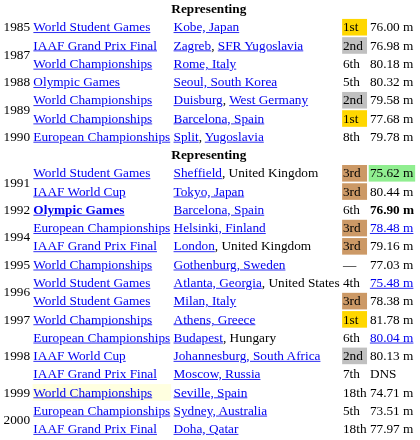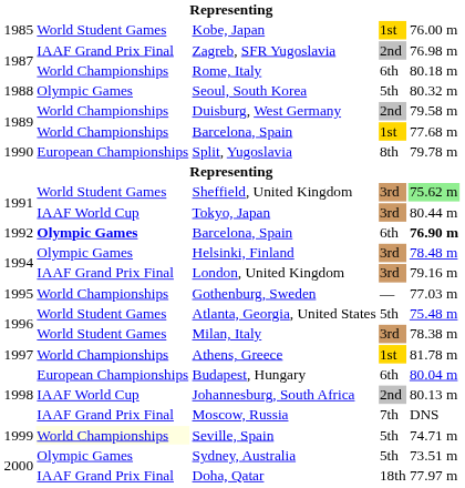Helsinki, Finland | column 2: European Championships -> Olympic Games
Atlanta, Georgia, United States | column 4: 4th -> 5th
Seville, Spain | column 4: 18th -> 5th
Sydney, Australia | column 2: European Championships -> Olympic Games
